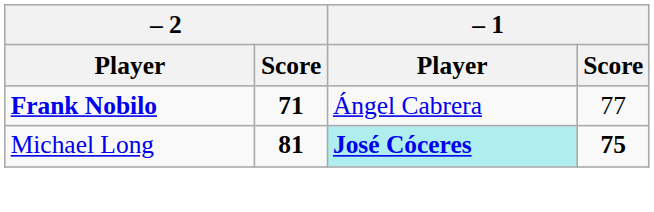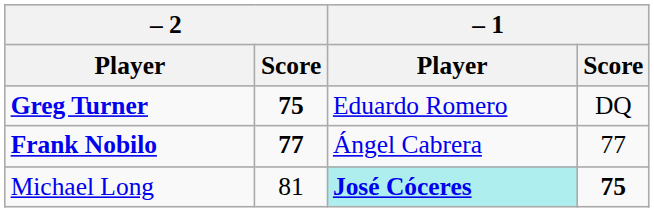+ row: Greg Turner | 75 | Eduardo Romero | DQ
Frank Nobilo | – 2 / Score: 71 -> 77
Michael Long | – 2 / Score: bold -> normal
